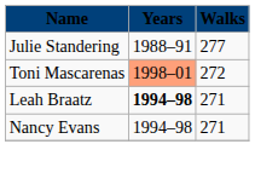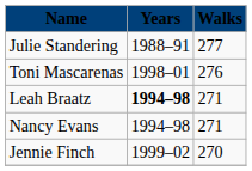Toni Mascarenas | Years: lightsalmon background -> no background
Toni Mascarenas | Walks: 272 -> 276
+ row: Jennie Finch | 1999–02 | 270
